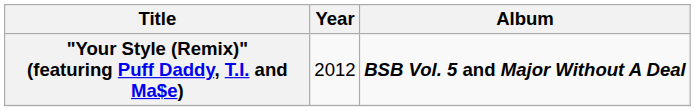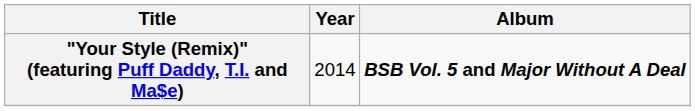"Your Style (Remix)" (featuring Puff Daddy, T.I. and Ma$e) | Year: 2012 -> 2014
